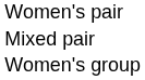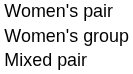rows swapped: Mixed pair <-> Women's group
